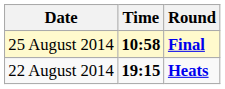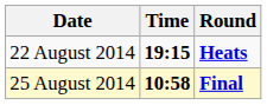rows swapped: 22 August 2014 <-> 25 August 2014
